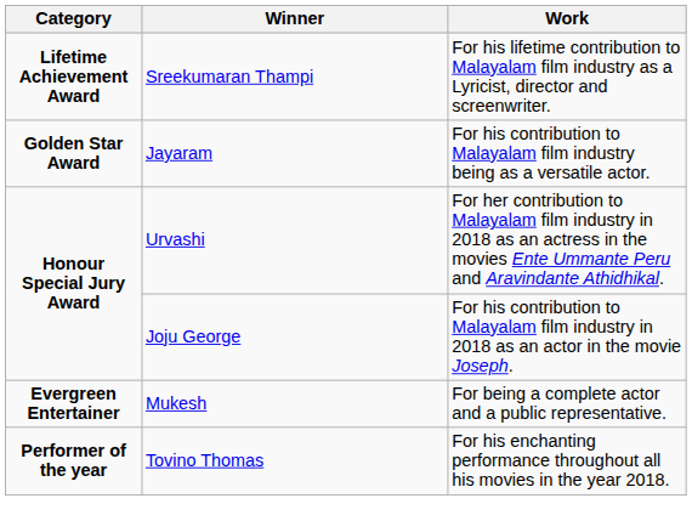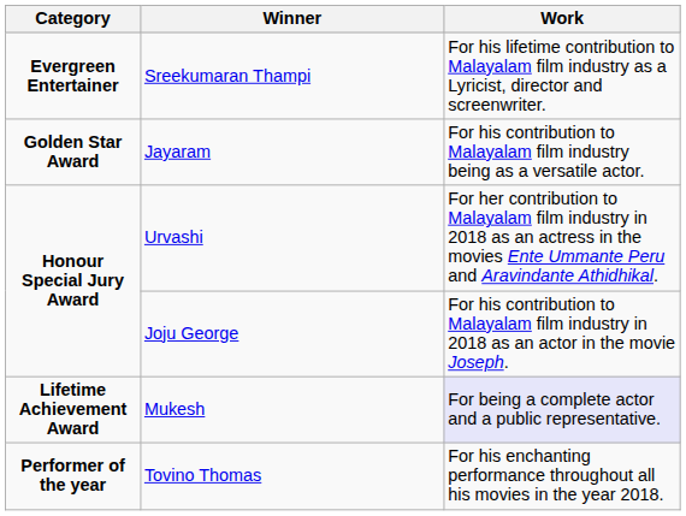Sreekumaran Thampi | Category: Lifetime Achievement Award -> Evergreen Entertainer
Mukesh | Category: Evergreen Entertainer -> Lifetime Achievement Award
Mukesh | Work: no background -> lavender background
